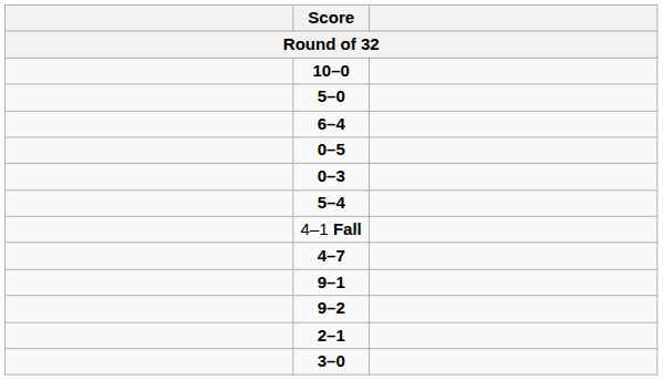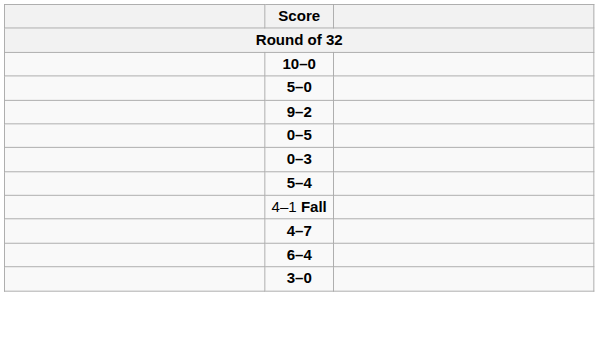rows swapped: 6–4 <-> 9–2
- row: 9–1
- row: 2–1
